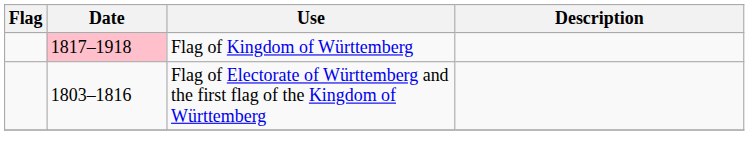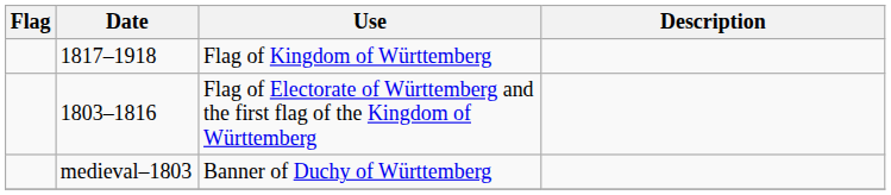Flag of Kingdom of Württemberg | Date: pink background -> no background
+ row: medieval–1803 | Banner of Duchy of Württemberg
